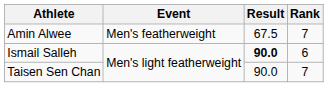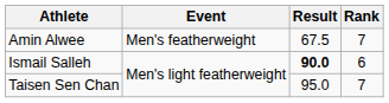Taisen Sen Chan | Result: 90.0 -> 95.0
